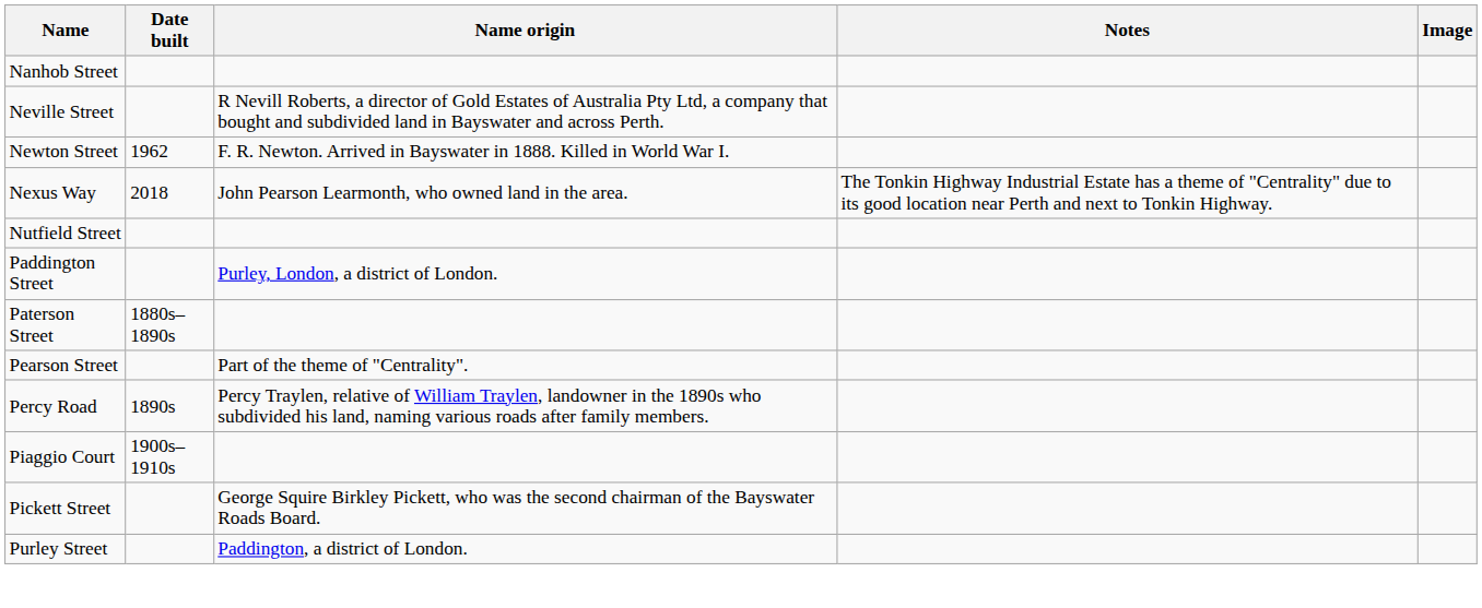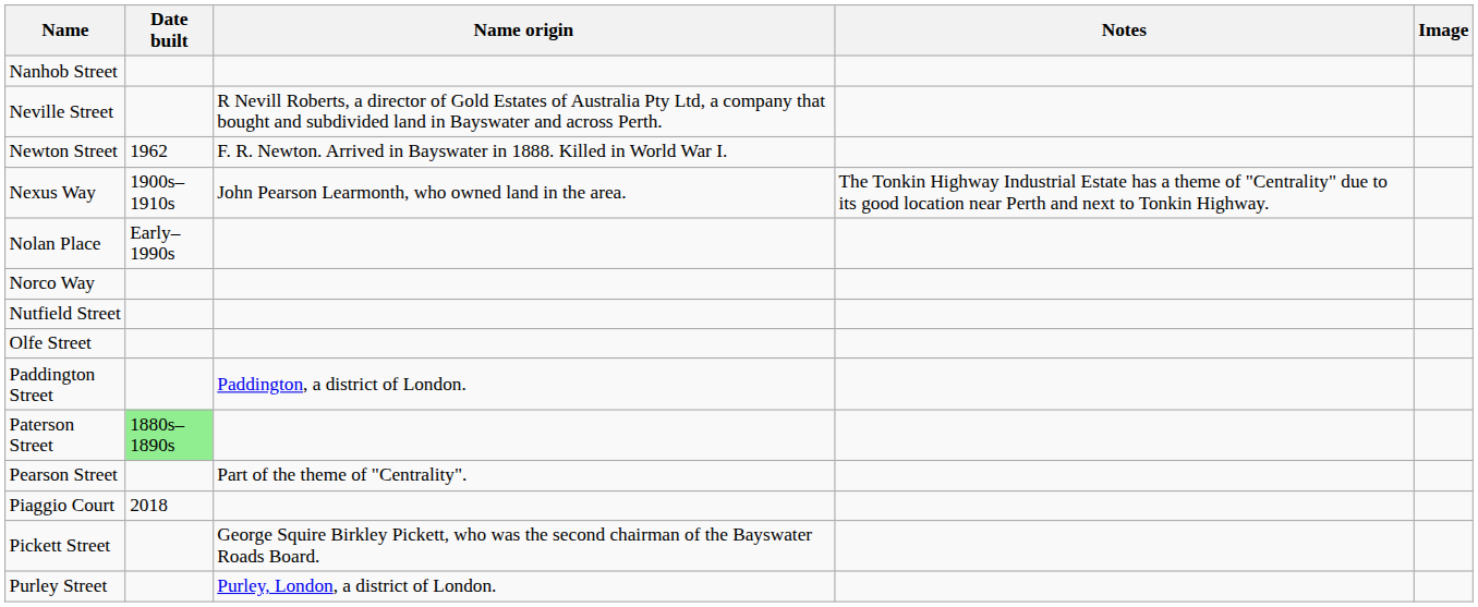Nexus Way | Date built: 2018 -> 1900s–1910s
+ row: Nolan Place | Early–1990s
+ row: Norco Way
+ row: Olfe Street
Paddington Street | Name origin: Purley, London, a district of London. -> Paddington, a district of London.
Paterson Street | Date built: no background -> lightgreen background
- row: Percy Road | 1890s | Percy Traylen, relative of William Traylen, landowner in the 1890s who subdivided his land, naming various roads after family members.
Piaggio Court | Date built: 1900s–1910s -> 2018
Purley Street | Name origin: Paddington, a district of London. -> Purley, London, a district of London.
